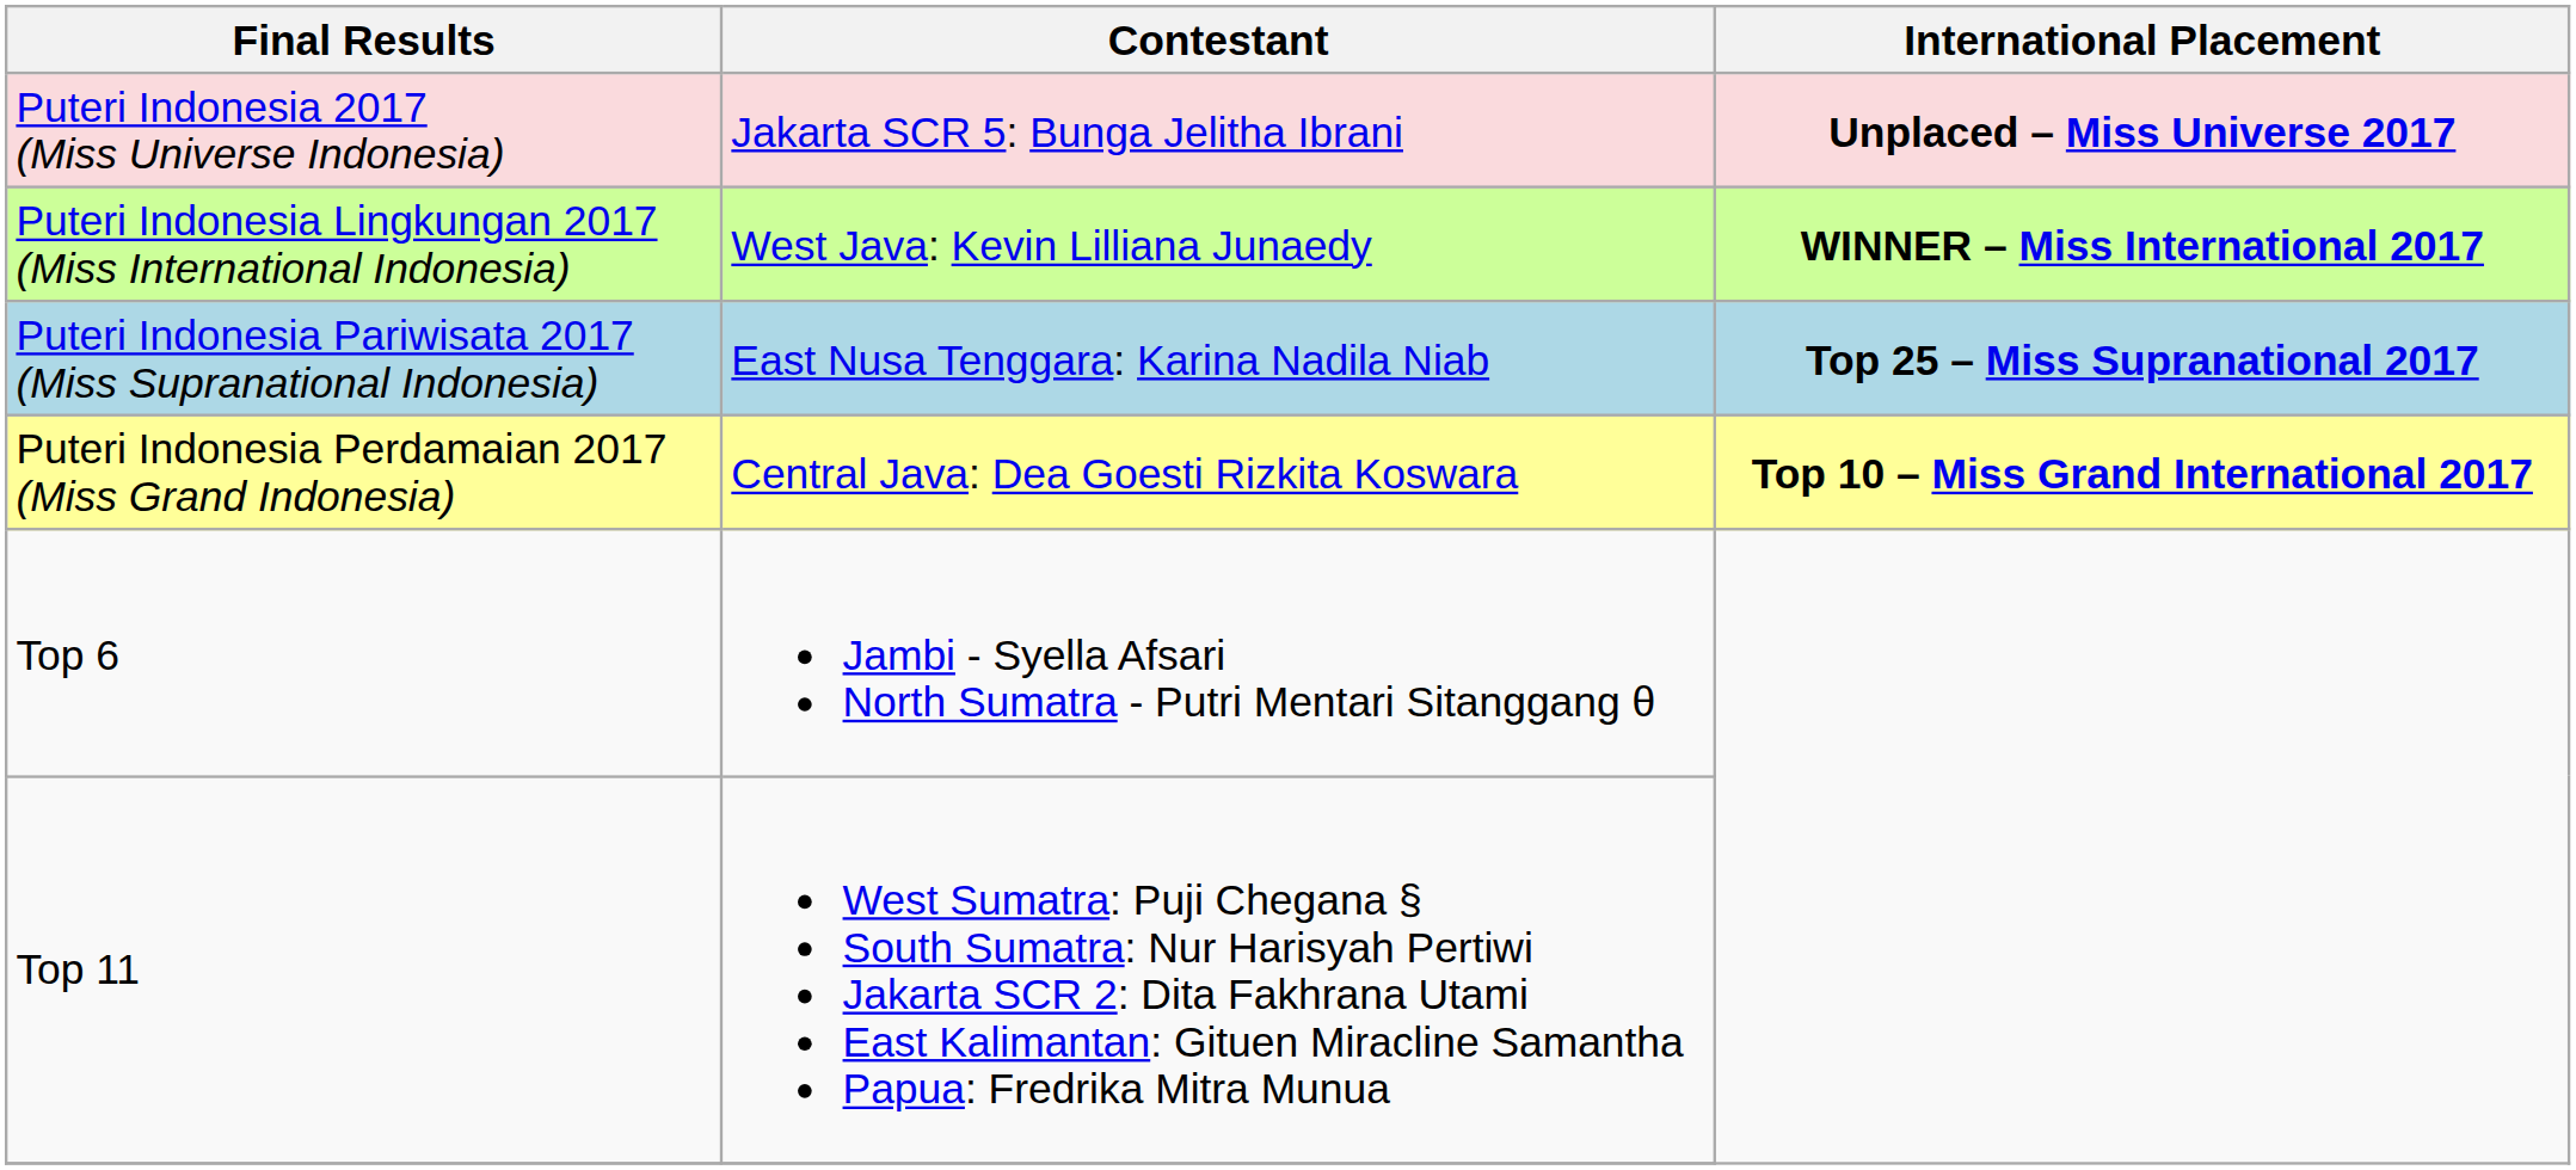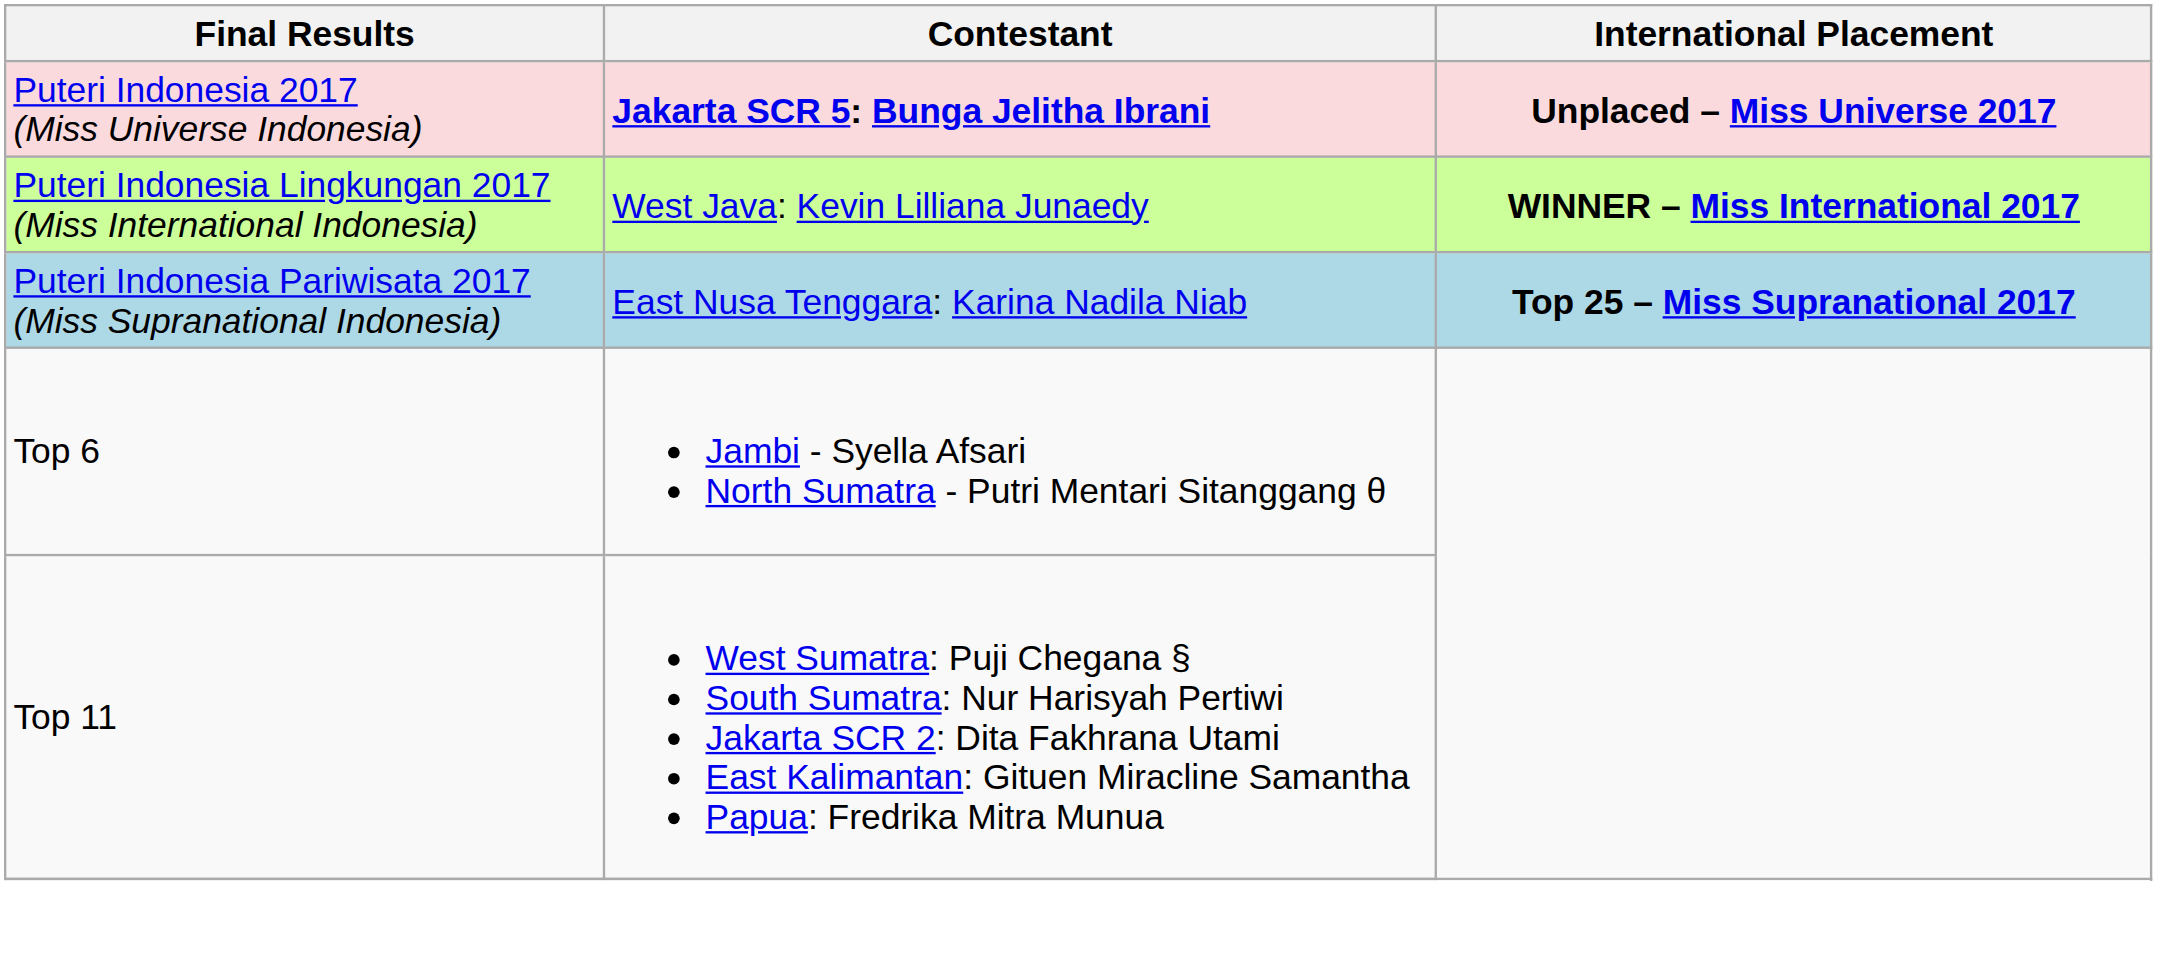Puteri Indonesia 2017 (Miss Universe Indonesia) | Contestant: normal -> bold
- row: Puteri Indonesia Perdamaian 2017 (Miss Grand Indonesia) | Central Java: Dea Goesti Rizkita Koswara | Top 10 – Miss Grand International 2017
